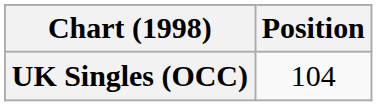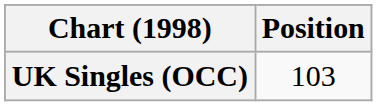UK Singles (OCC) | Position: 104 -> 103
